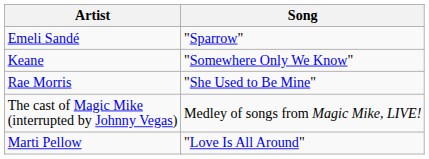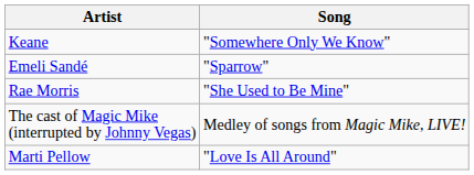rows swapped: Emeli Sandé <-> Keane
